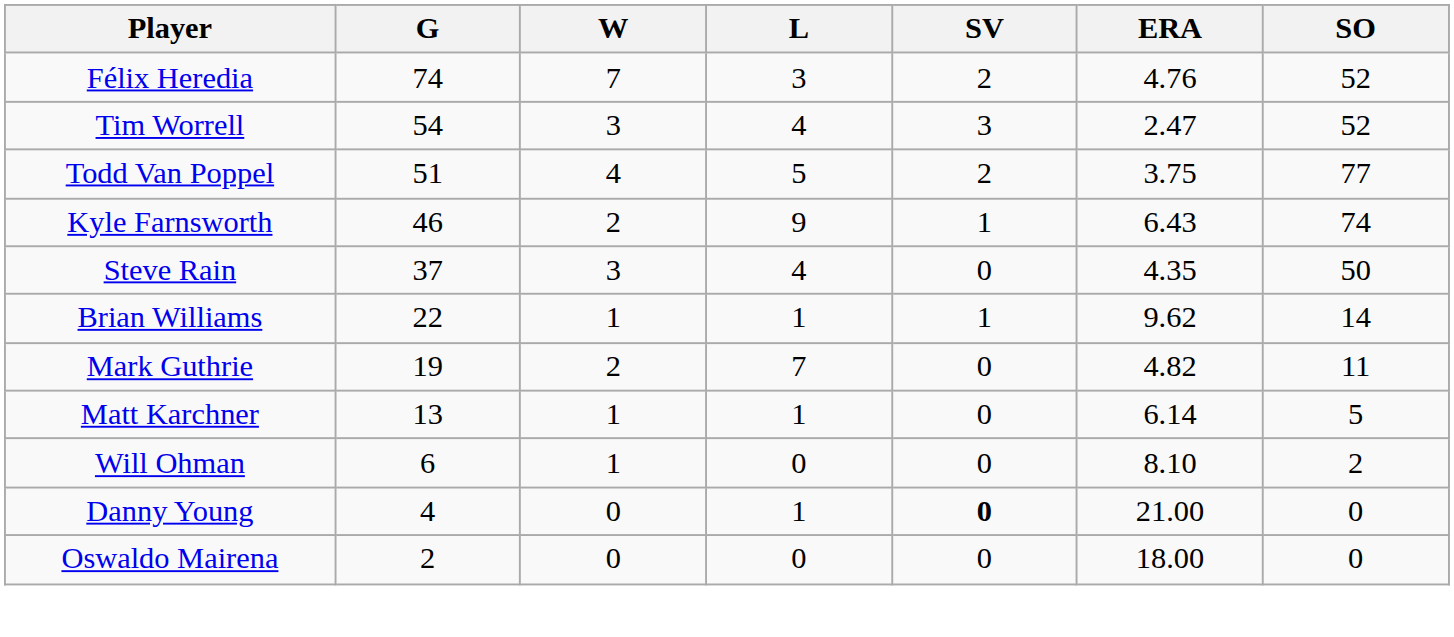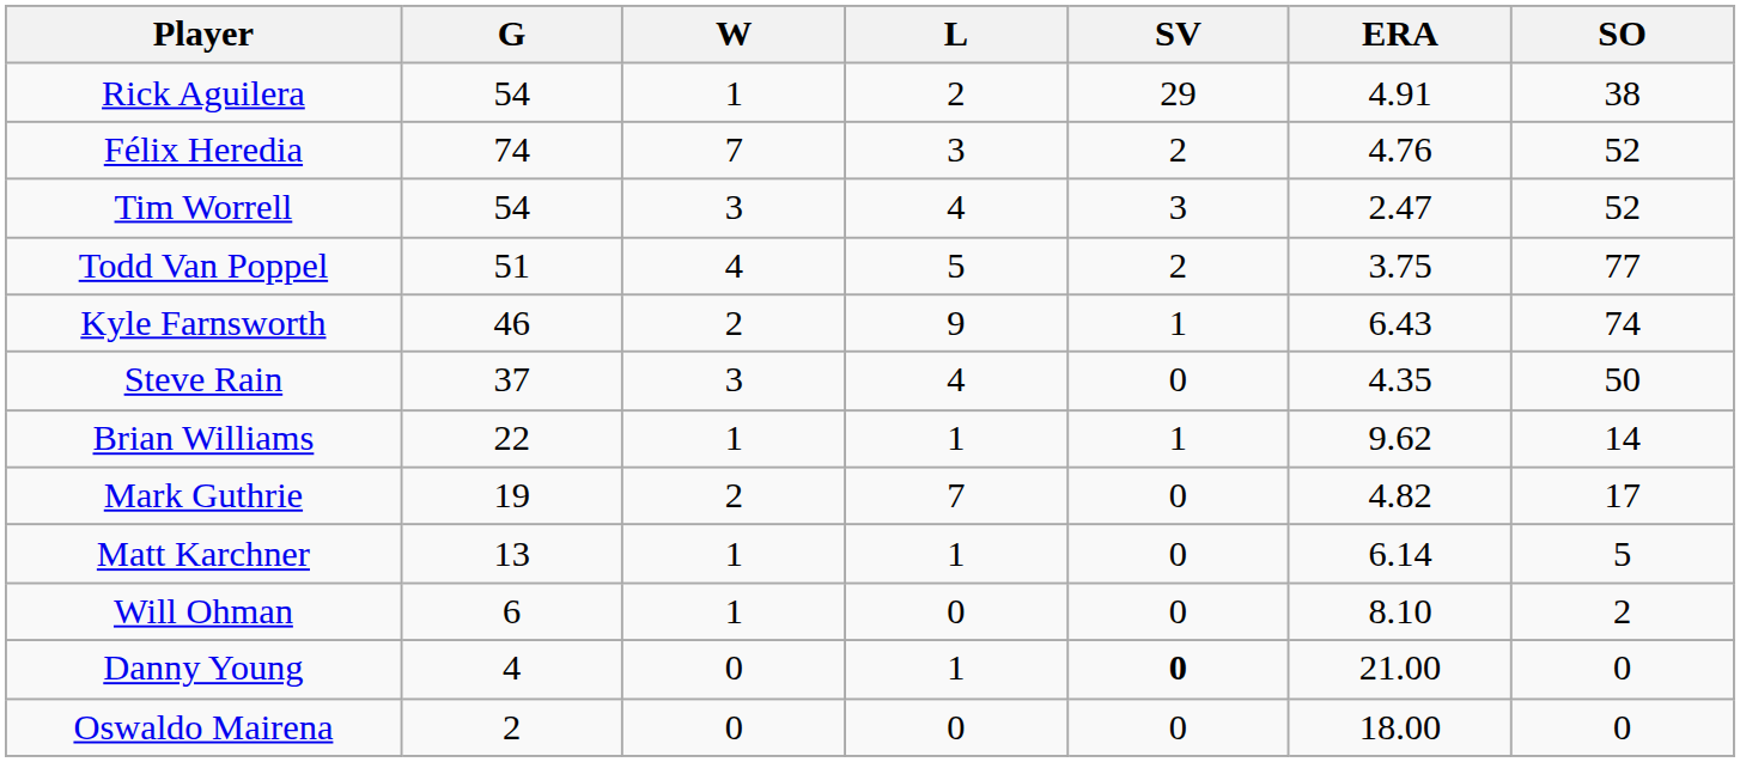+ row: Rick Aguilera | 54 | 1 | 2 | 29 | 4.91 | 38
Mark Guthrie | SO: 11 -> 17
